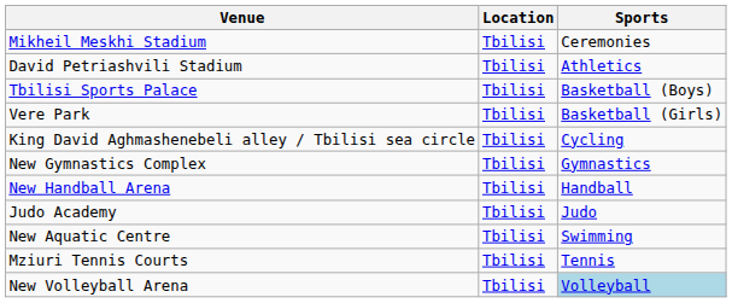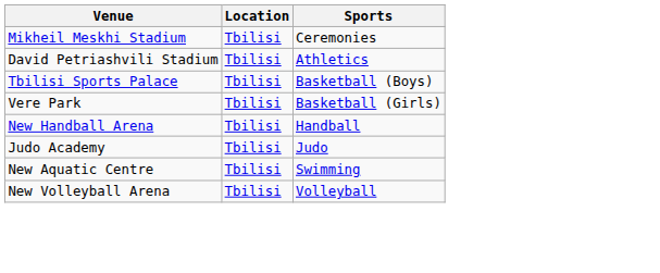- row: King David Aghmashenebeli alley / Tbilisi sea circle | Tbilisi | Cycling
- row: New Gymnastics Complex | Tbilisi | Gymnastics
- row: Mziuri Tennis Courts | Tbilisi | Tennis
New Volleyball Arena | Sports: lightblue background -> no background
